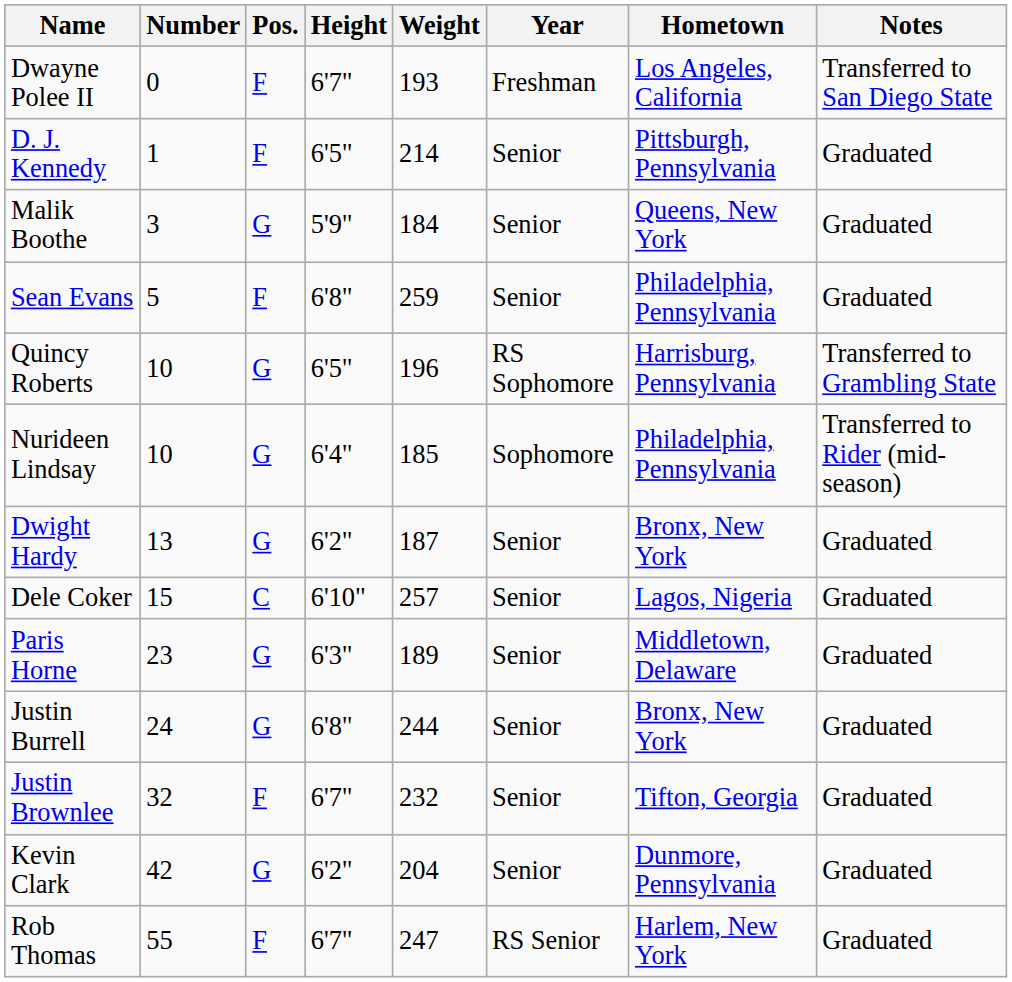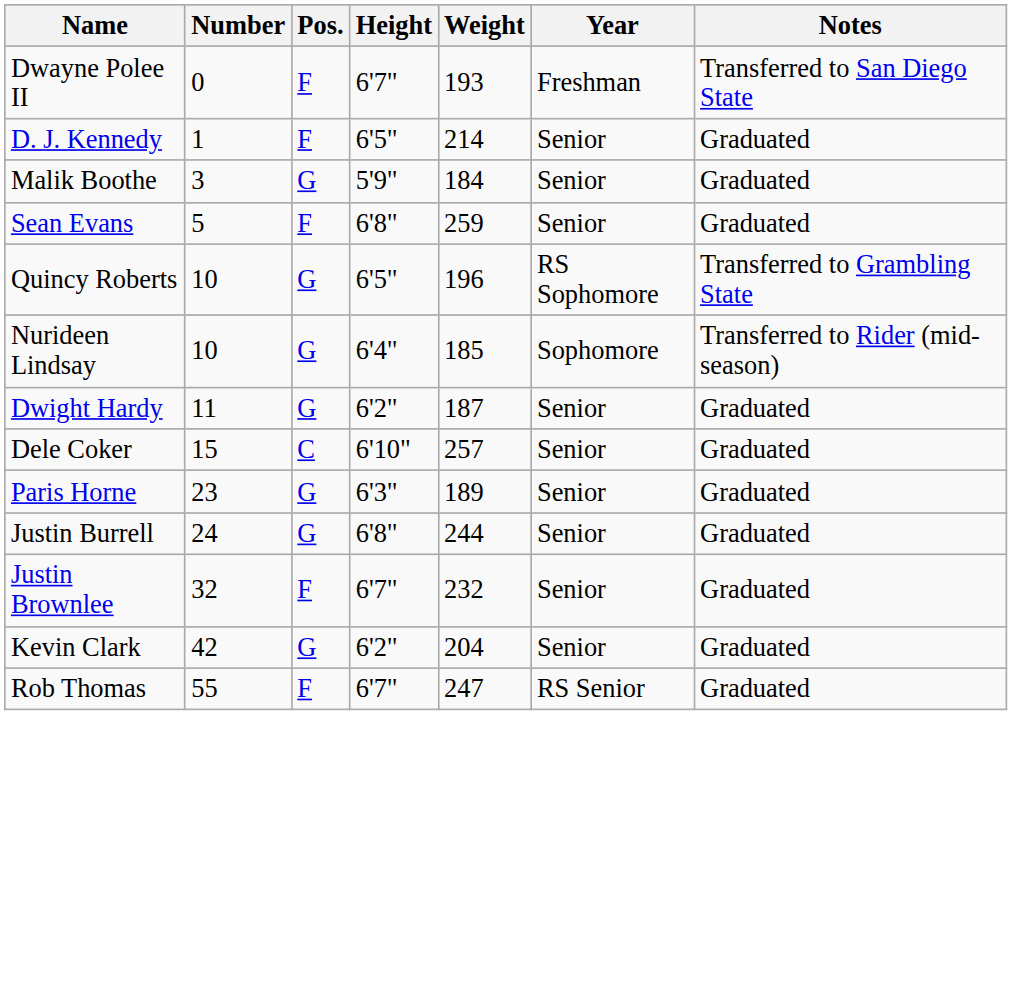- column: Hometown | Los Angeles, California | Pittsburgh, Pennsylvania | Queens, New York | Philadelphia, Pennsylvania | Harrisburg, Pennsylvania | Philadelphia, Pennsylvania | Bronx, New York | Lagos, Nigeria | Middletown, Delaware | Bronx, New York | Tifton, Georgia | Dunmore, Pennsylvania | Harlem, New York
Dwight Hardy | Number: 13 -> 11
